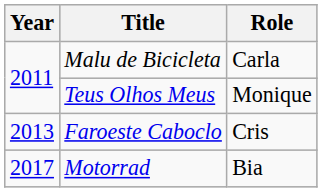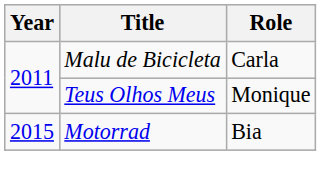- row: 2013 | Faroeste Caboclo | Cris
Motorrad | Year: 2017 -> 2015
